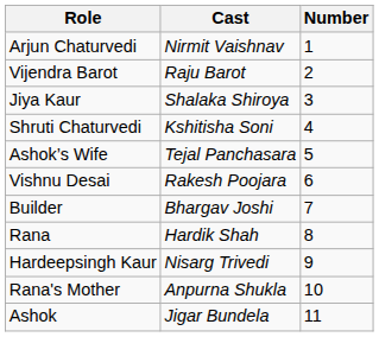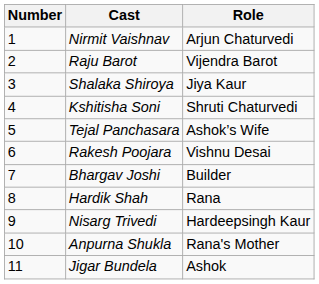columns swapped: Number <-> Role
